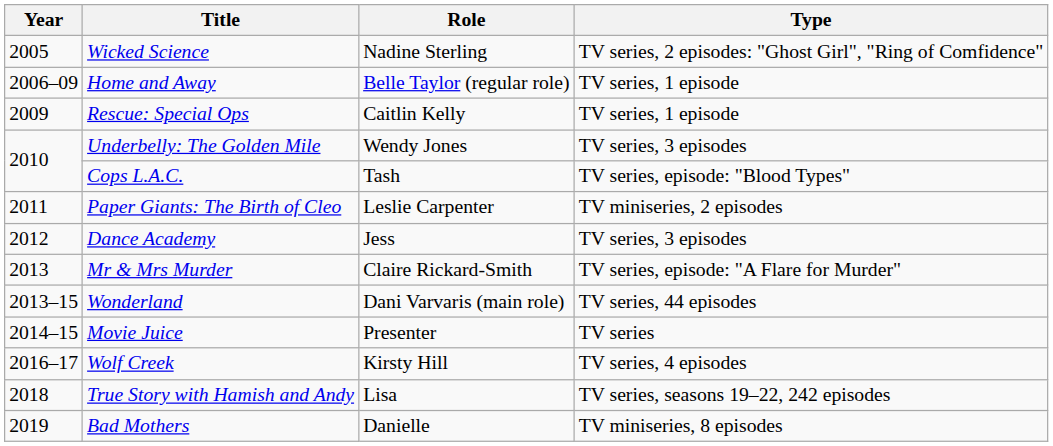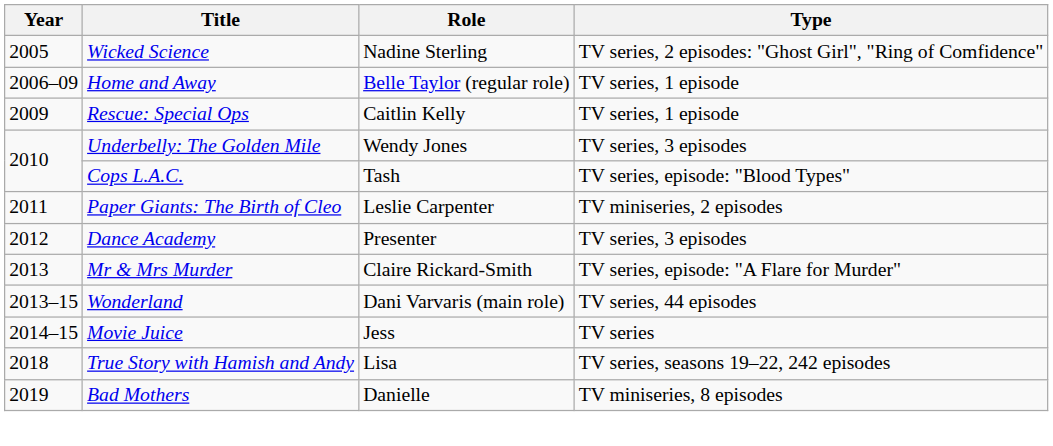Dance Academy | Role: Jess -> Presenter
Movie Juice | Role: Presenter -> Jess
- row: 2016–17 | Wolf Creek | Kirsty Hill | TV series, 4 episodes
